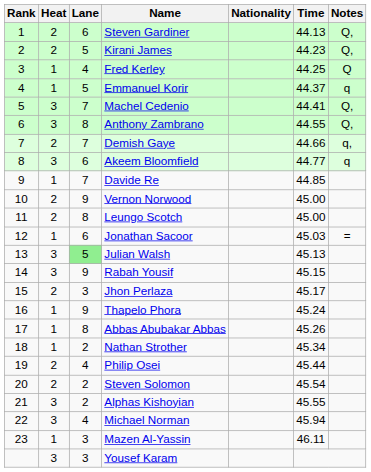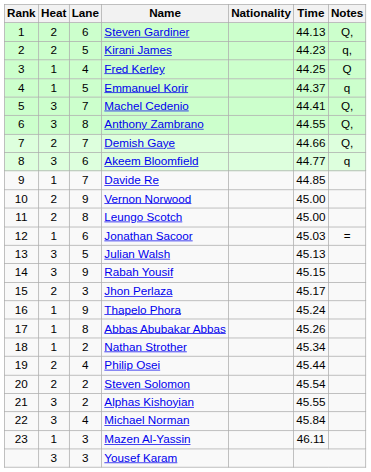Kirani James | Notes: Q, -> q,
Demish Gaye | Notes: q, -> Q,
Julian Walsh | Lane: lightgreen background -> no background
Michael Norman | Time: 45.94 -> 45.84
